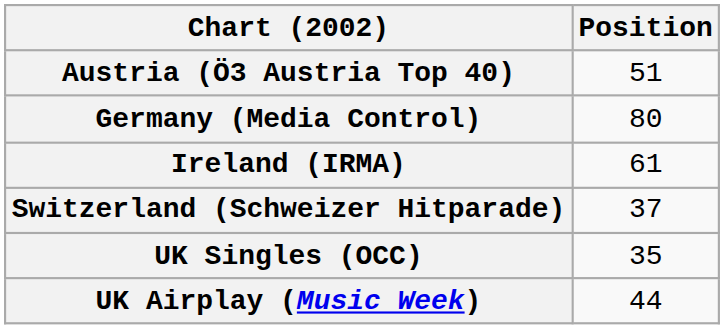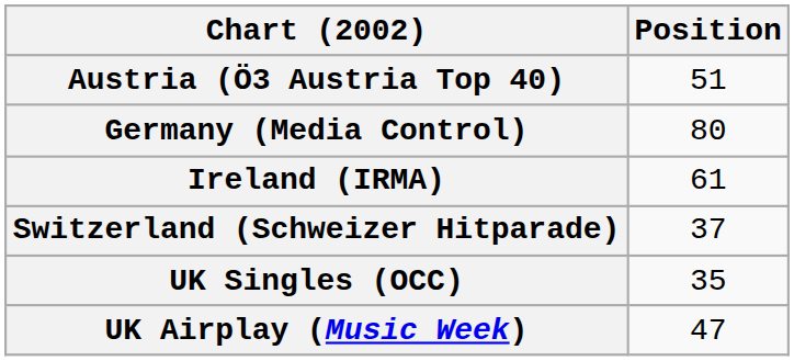UK Airplay (Music Week) | Position: 44 -> 47
